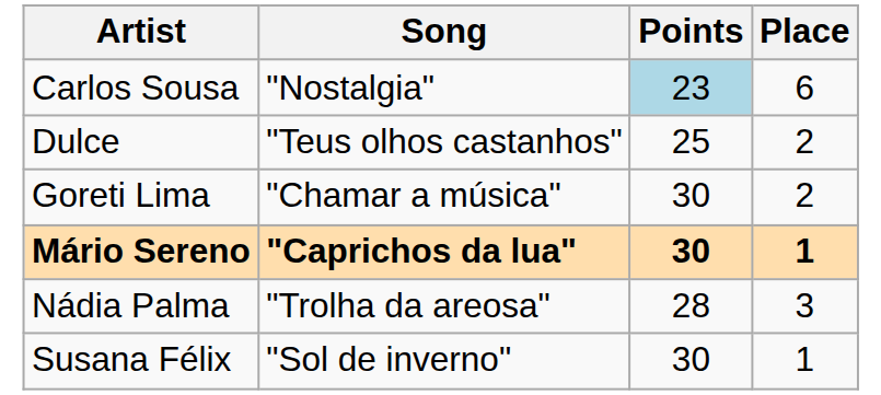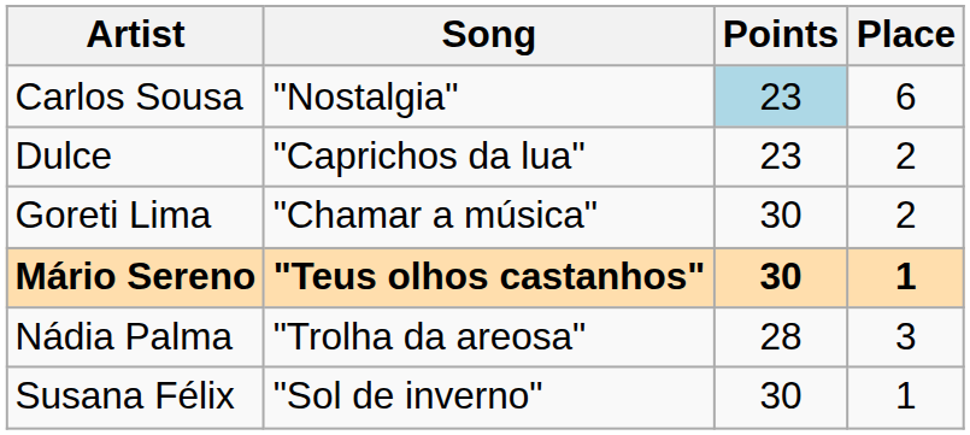Dulce | Song: "Teus olhos castanhos" -> "Caprichos da lua"
Dulce | Points: 25 -> 23
Mário Sereno | Song: "Caprichos da lua" -> "Teus olhos castanhos"
